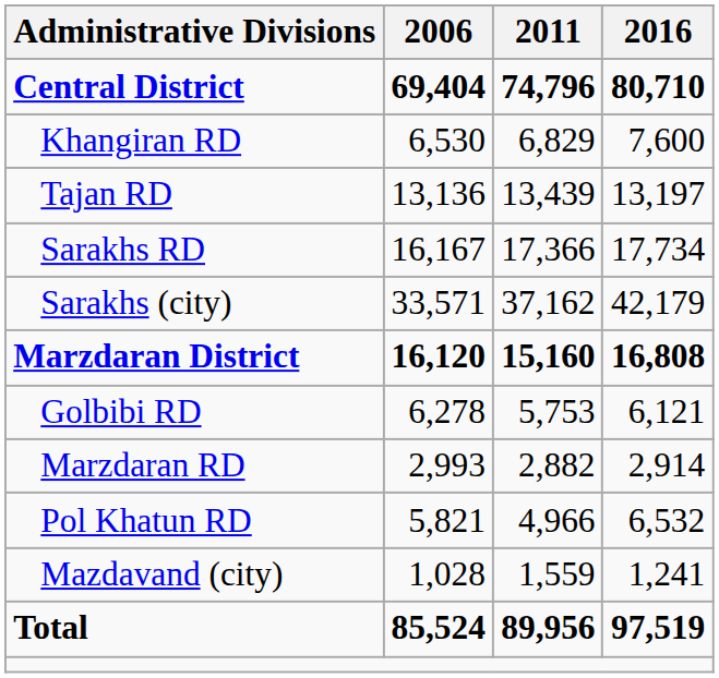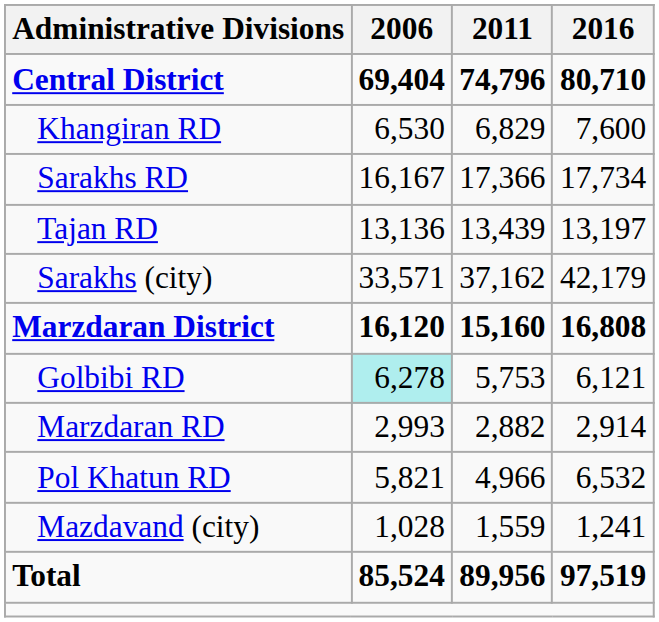rows swapped: Sarakhs RD <-> Tajan RD
Golbibi RD | 2006: no background -> paleturquoise background
